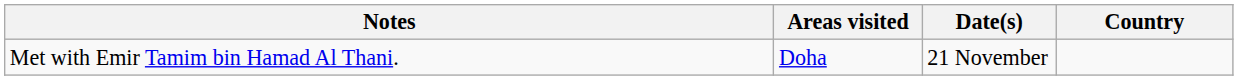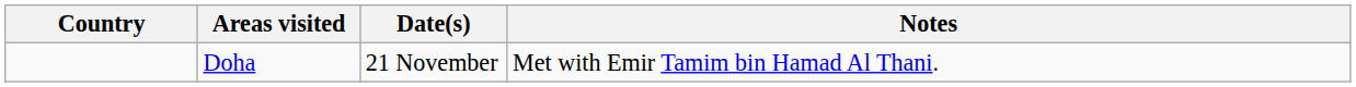columns swapped: Country <-> Notes
